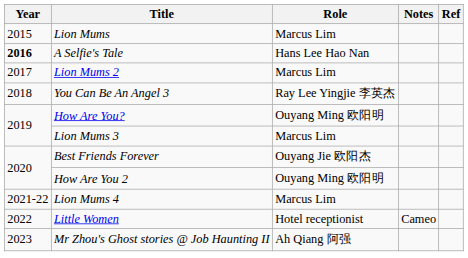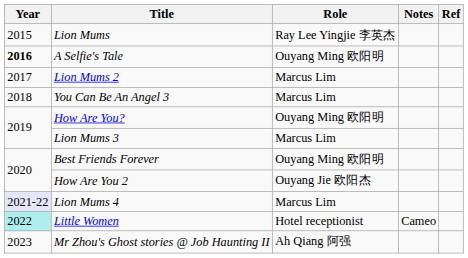Lion Mums | Role: Marcus Lim -> Ray Lee Yingjie 李英杰
A Selfie's Tale | Role: Hans Lee Hao Nan -> Ouyang Ming 欧阳明
You Can Be An Angel 3 | Role: Ray Lee Yingjie 李英杰 -> Marcus Lim
Best Friends Forever | Role: Ouyang Jie 欧阳杰 -> Ouyang Ming 欧阳明
How Are You 2 | Role: Ouyang Ming 欧阳明 -> Ouyang Jie 欧阳杰
Lion Mums 4 | Year: no background -> lavender background
Little Women | Year: no background -> paleturquoise background
